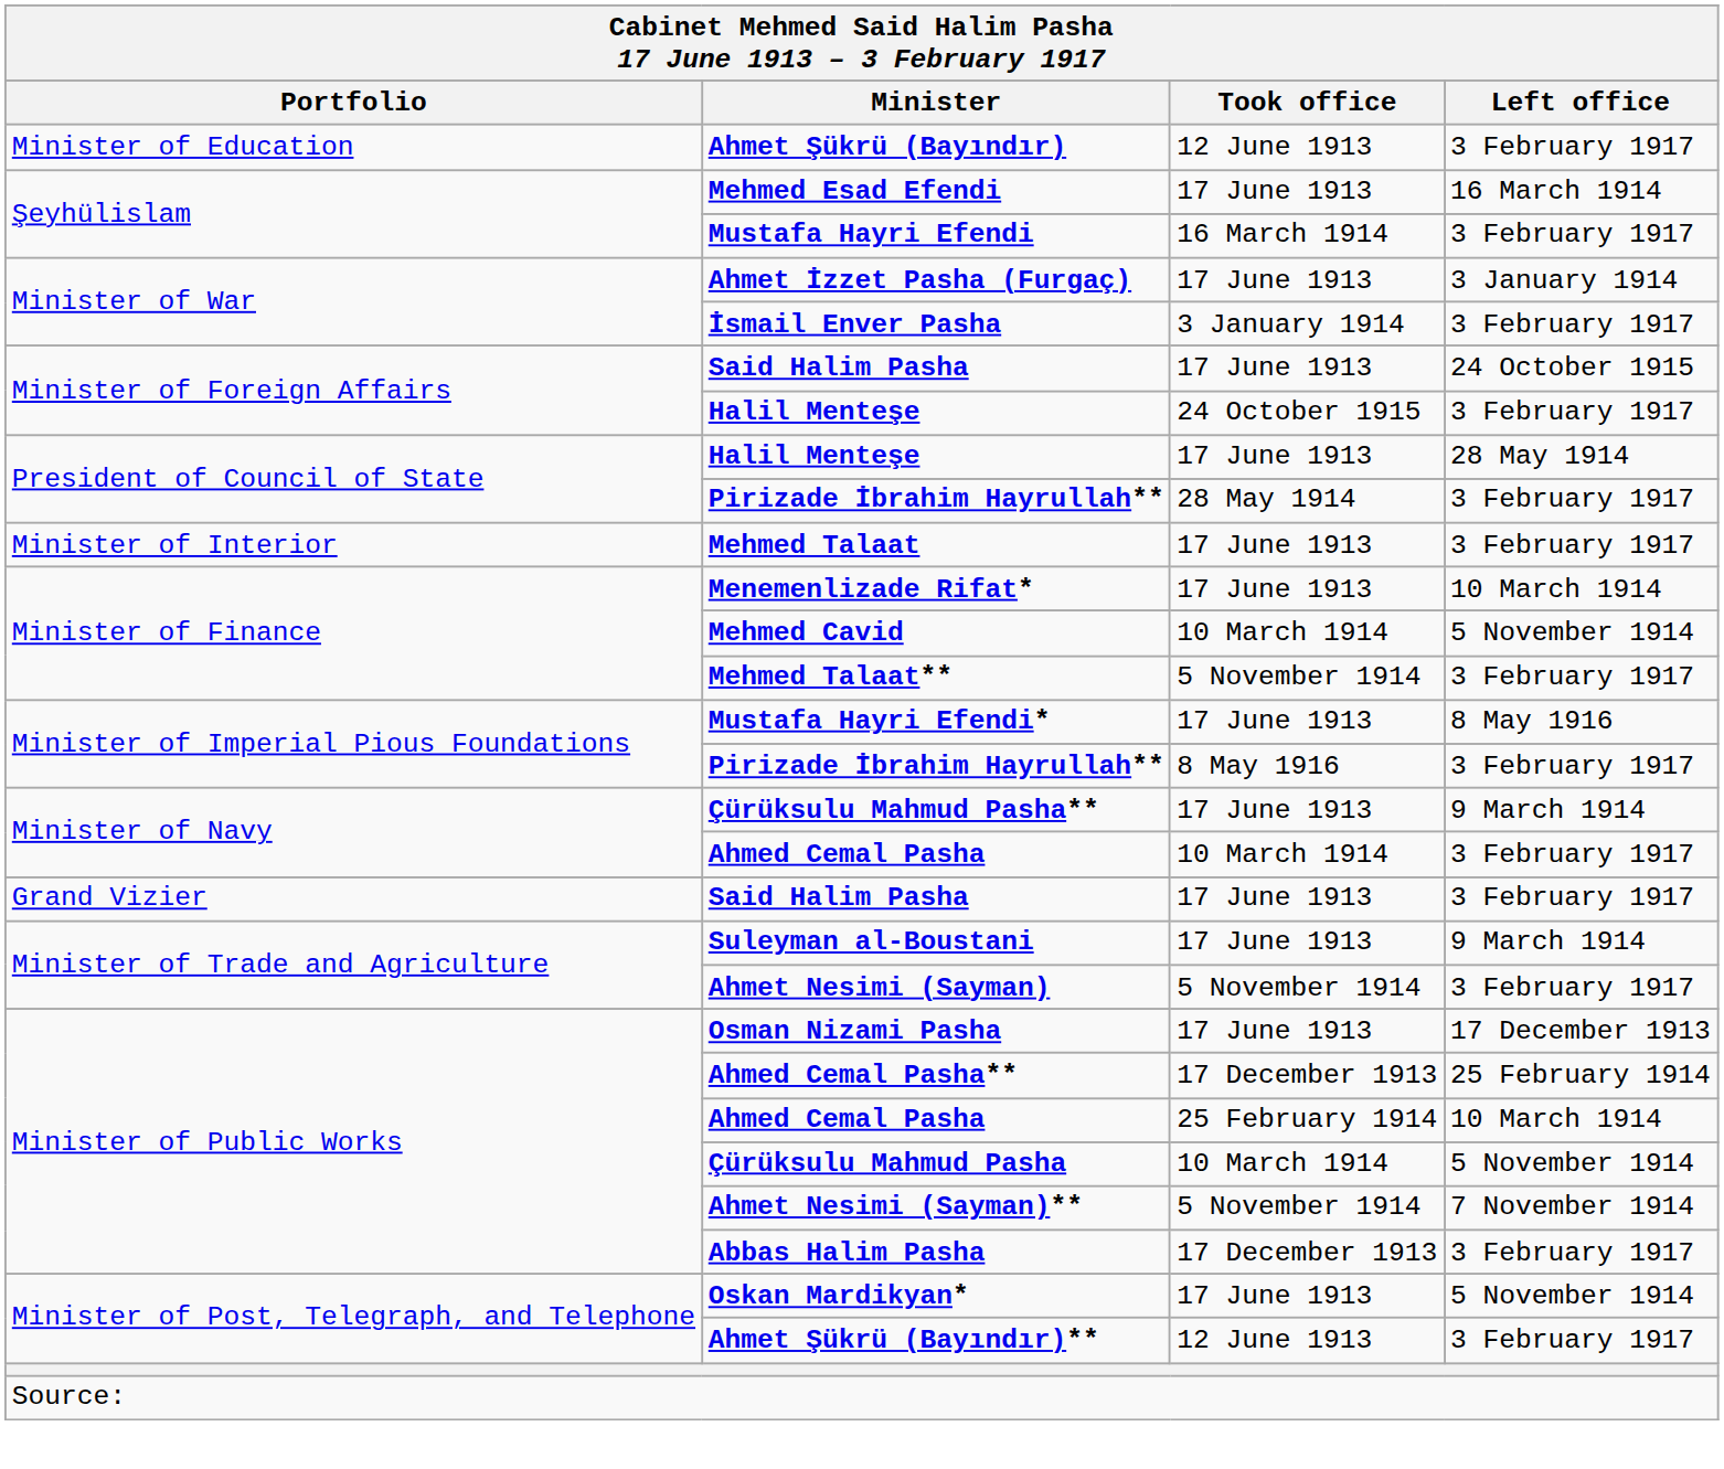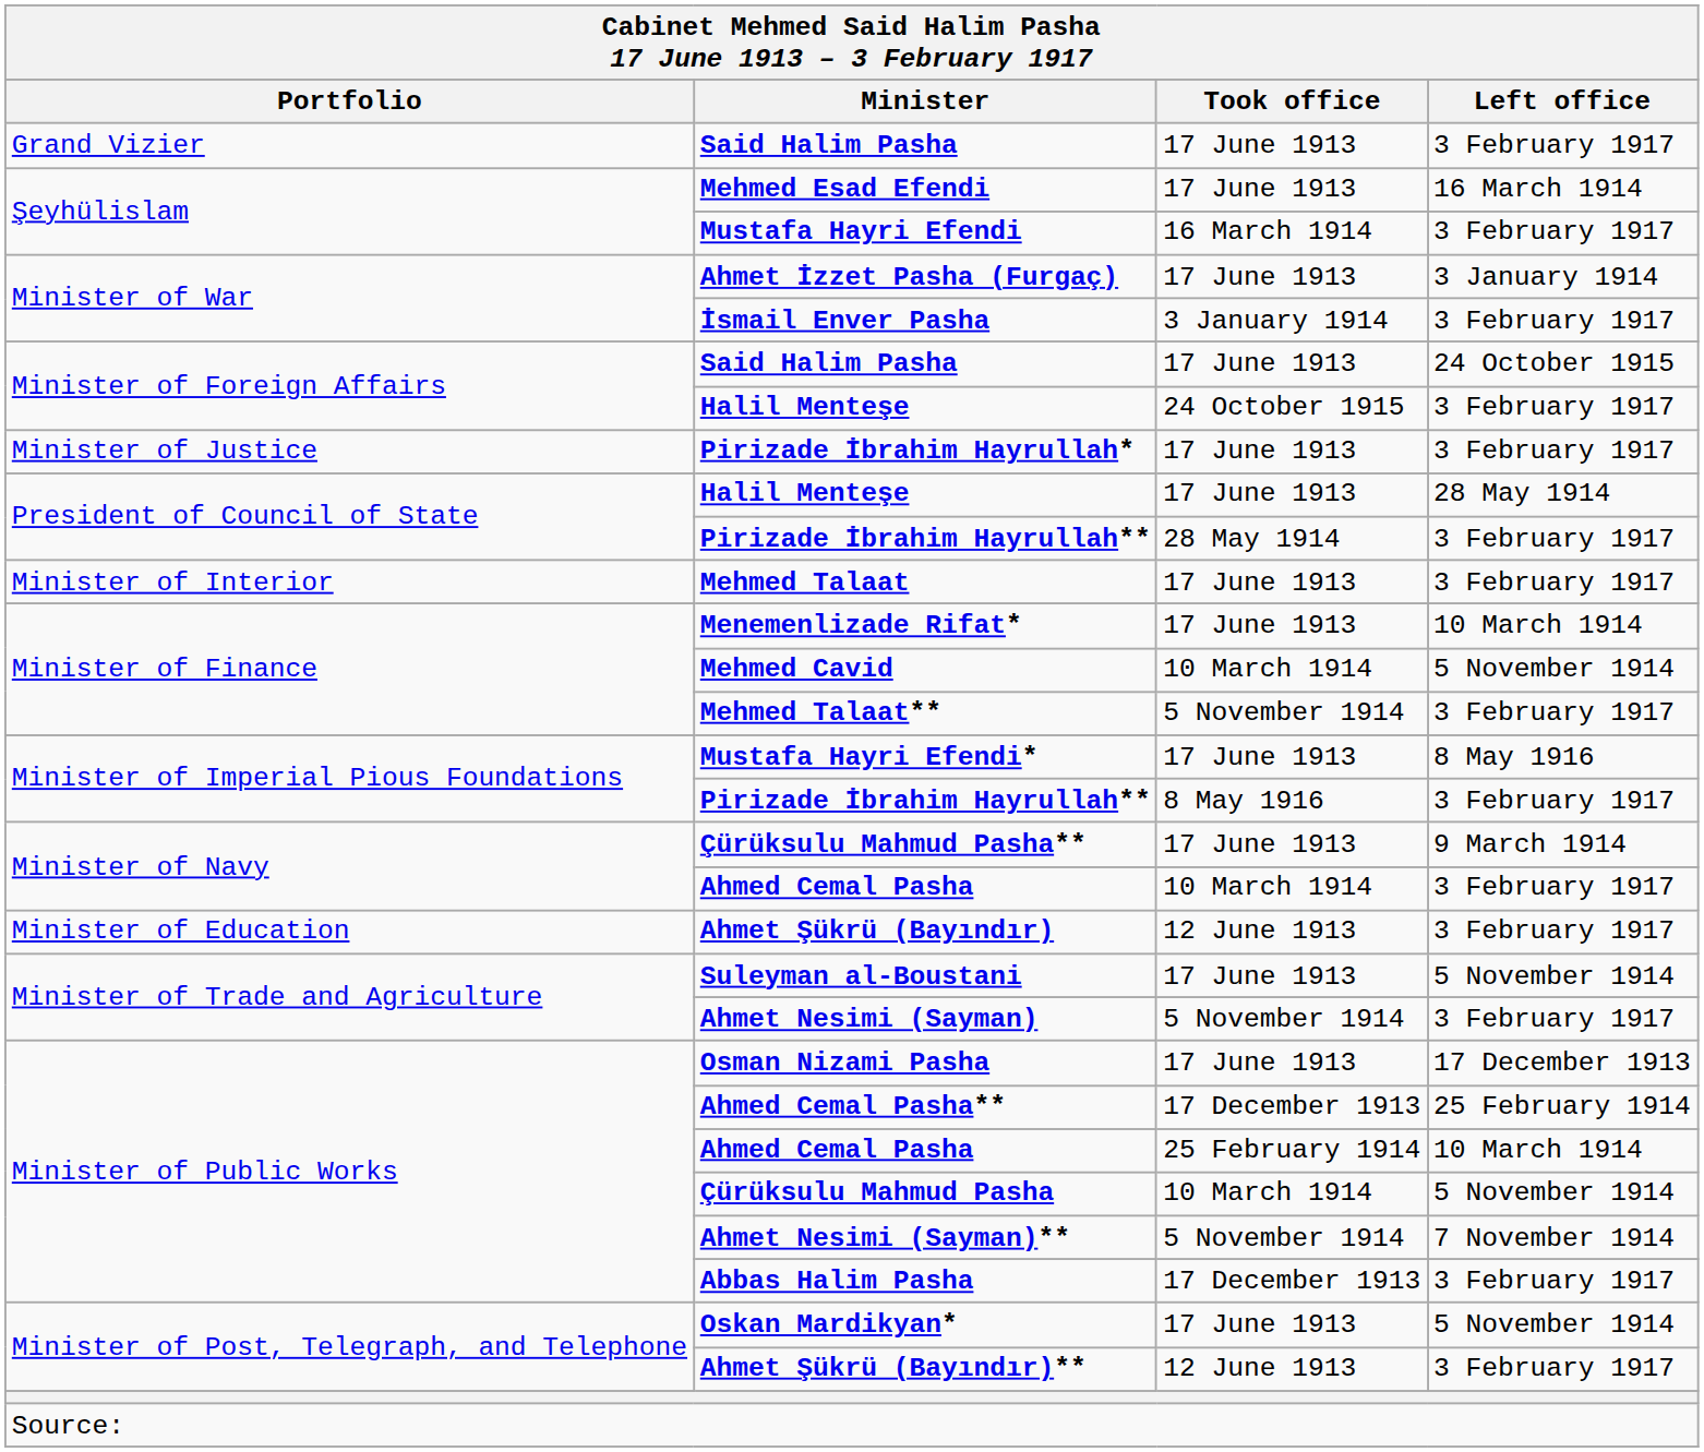rows swapped: Grand Vizier / Said Halim Pasha <-> Ahmet Şükrü (Bayındır)
+ row: Minister of Justice | Pirizade İbrahim Hayrullah* | 17 June 1913 | 3 February 1917
Suleyman al-Boustani | Left office: 9 March 1914 -> 5 November 1914
